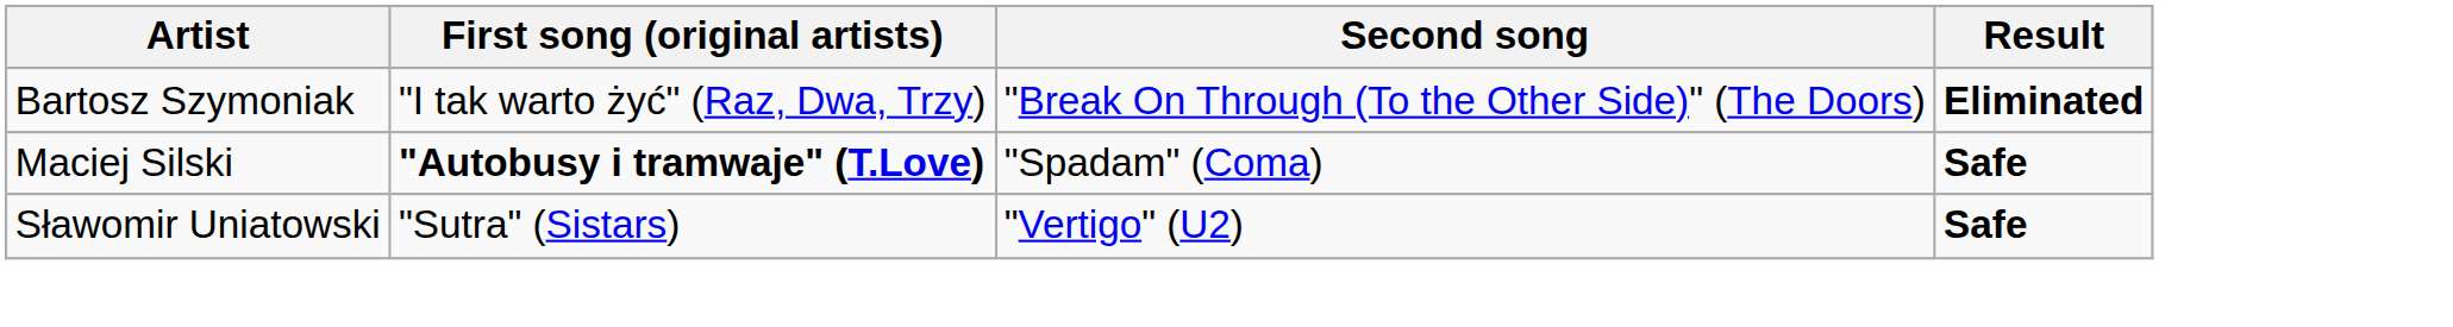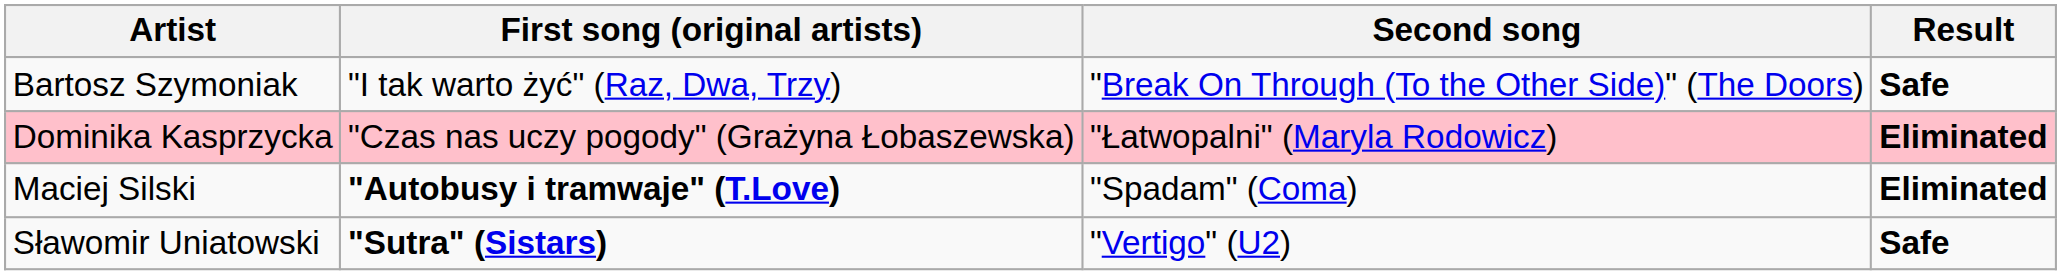Bartosz Szymoniak | Result: Eliminated -> Safe
+ row: Dominika Kasprzycka | "Czas nas uczy pogody" (Grażyna Łobaszewska) | "Łatwopalni" (Maryla Rodowicz) | Eliminated
Maciej Silski | Result: Safe -> Eliminated
Sławomir Uniatowski | First song (original artists): normal -> bold
